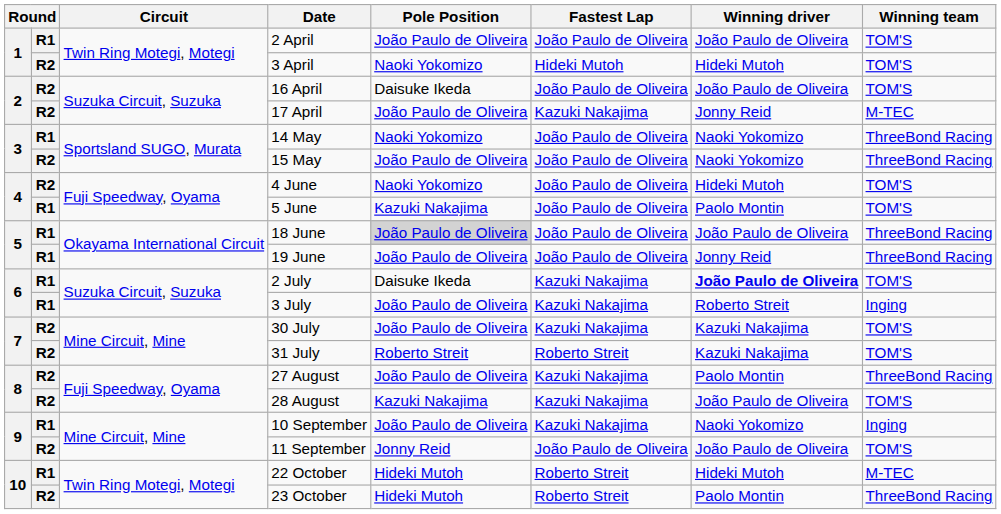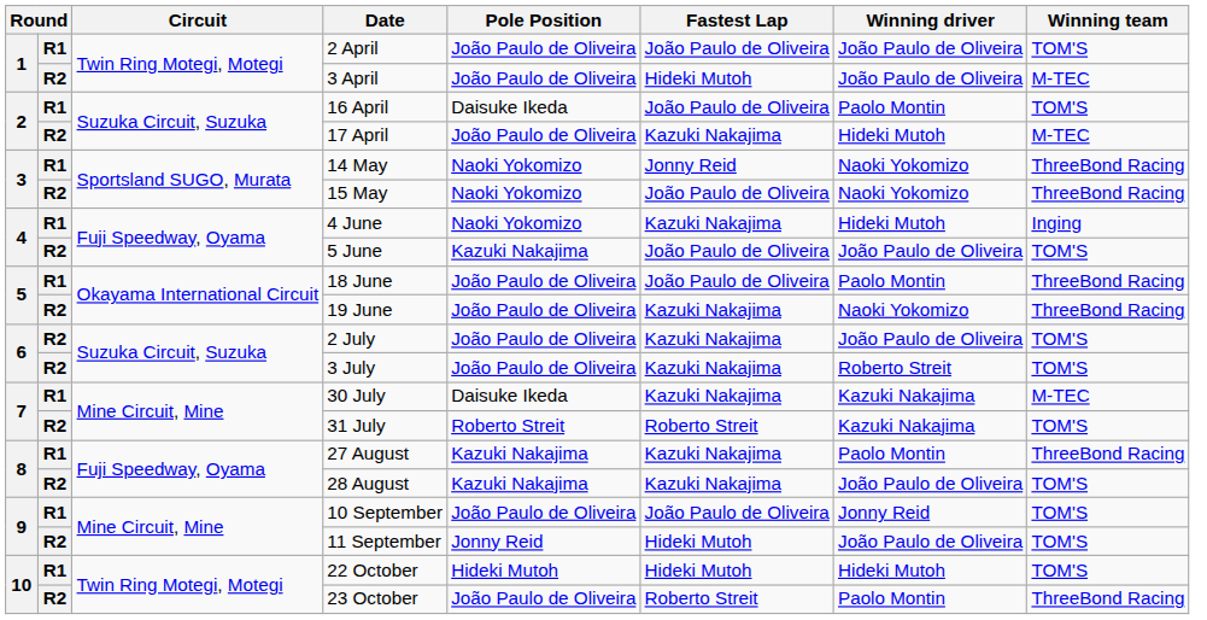3 April | Pole Position: Naoki Yokomizo -> João Paulo de Oliveira
3 April | Winning driver: Hideki Mutoh -> João Paulo de Oliveira
3 April | Winning team: TOM'S -> M-TEC
16 April | column 2: R2 -> R1
16 April | Winning driver: João Paulo de Oliveira -> Paolo Montin
17 April | Winning driver: Jonny Reid -> Hideki Mutoh
14 May | Fastest Lap: João Paulo de Oliveira -> Jonny Reid
15 May | Pole Position: João Paulo de Oliveira -> Naoki Yokomizo
4 June | column 2: R2 -> R1
4 June | Fastest Lap: João Paulo de Oliveira -> Kazuki Nakajima
4 June | Winning team: TOM'S -> Inging
5 June | column 2: R1 -> R2
5 June | Winning driver: Paolo Montin -> João Paulo de Oliveira
18 June | Pole Position: lightgrey background -> no background
18 June | Winning driver: João Paulo de Oliveira -> Paolo Montin
19 June | column 2: R1 -> R2
19 June | Fastest Lap: João Paulo de Oliveira -> Kazuki Nakajima
19 June | Winning driver: Jonny Reid -> Naoki Yokomizo
2 July | column 2: R1 -> R2
2 July | Pole Position: Daisuke Ikeda -> João Paulo de Oliveira
2 July | Winning driver: bold -> normal
3 July | column 2: R1 -> R2
3 July | Winning team: Inging -> TOM'S
30 July | column 2: R2 -> R1
30 July | Pole Position: João Paulo de Oliveira -> Daisuke Ikeda
30 July | Winning team: TOM'S -> M-TEC
27 August | column 2: R2 -> R1
27 August | Pole Position: João Paulo de Oliveira -> Kazuki Nakajima
10 September | Fastest Lap: Kazuki Nakajima -> João Paulo de Oliveira
10 September | Winning driver: Naoki Yokomizo -> Jonny Reid
10 September | Winning team: Inging -> TOM'S
11 September | Fastest Lap: João Paulo de Oliveira -> Hideki Mutoh
22 October | Fastest Lap: Roberto Streit -> Hideki Mutoh
22 October | Winning team: M-TEC -> TOM'S
23 October | Pole Position: Hideki Mutoh -> João Paulo de Oliveira
